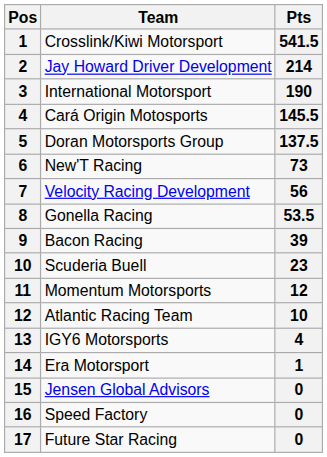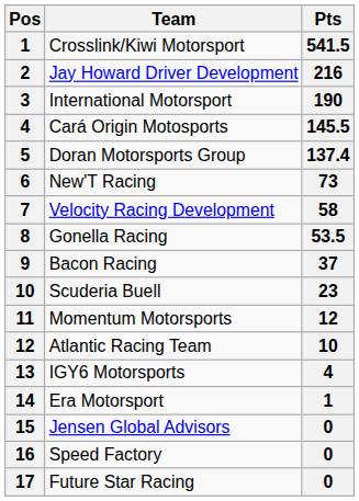Jay Howard Driver Development | Pts: 214 -> 216
Doran Motorsports Group | Pts: 137.5 -> 137.4
Velocity Racing Development | Pts: 56 -> 58
Bacon Racing | Pts: 39 -> 37
